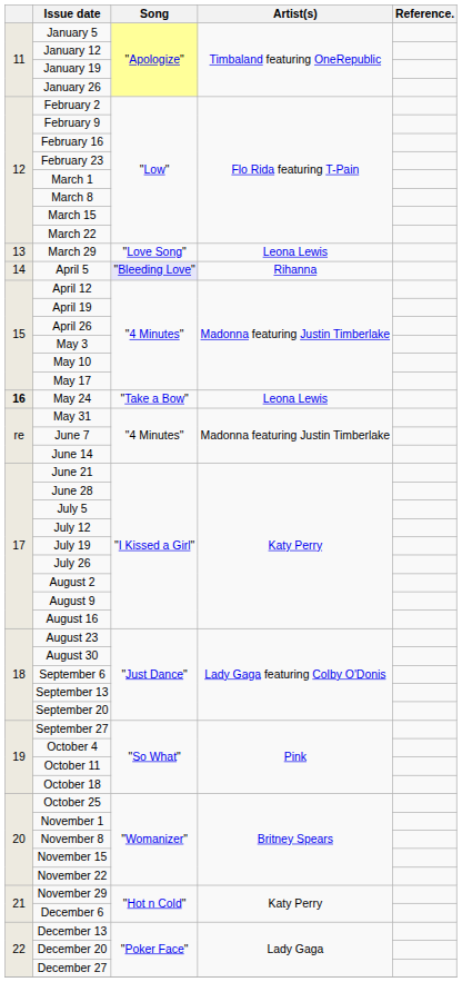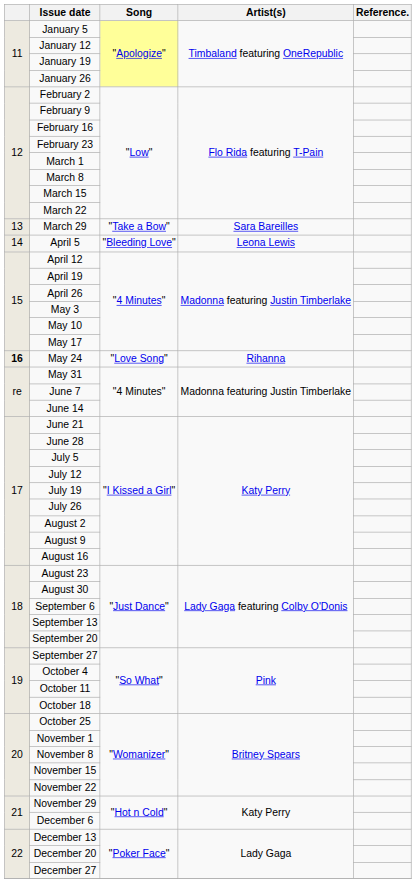March 29 | Song: "Love Song" -> "Take a Bow"
March 29 | Artist(s): Leona Lewis -> Sara Bareilles
April 5 | Song: lavender background -> no background
April 5 | Artist(s): Rihanna -> Leona Lewis
May 24 | Song: "Take a Bow" -> "Love Song"
May 24 | Artist(s): Leona Lewis -> Rihanna
